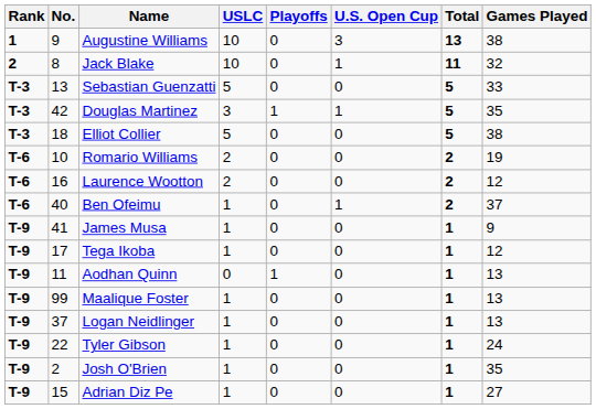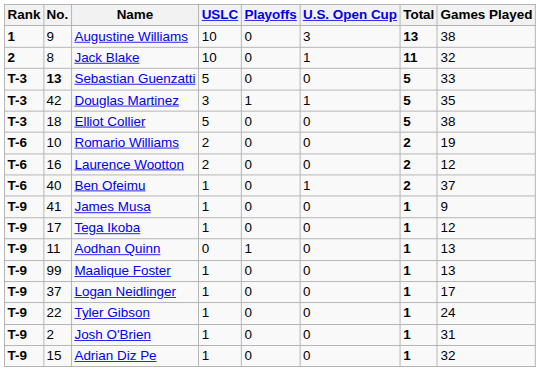Sebastian Guenzatti | No.: normal -> bold
Logan Neidlinger | Games Played: 13 -> 17
Josh O'Brien | Games Played: 35 -> 31
Adrian Diz Pe | Games Played: 27 -> 32
